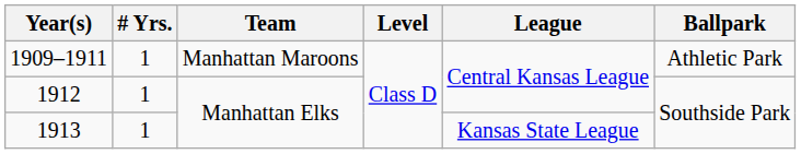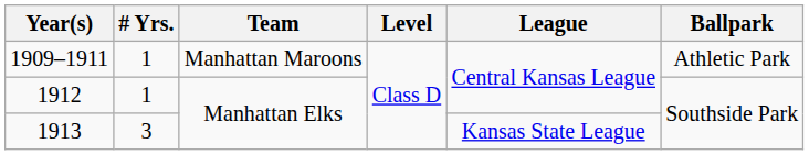1913 | # Yrs.: 1 -> 3
